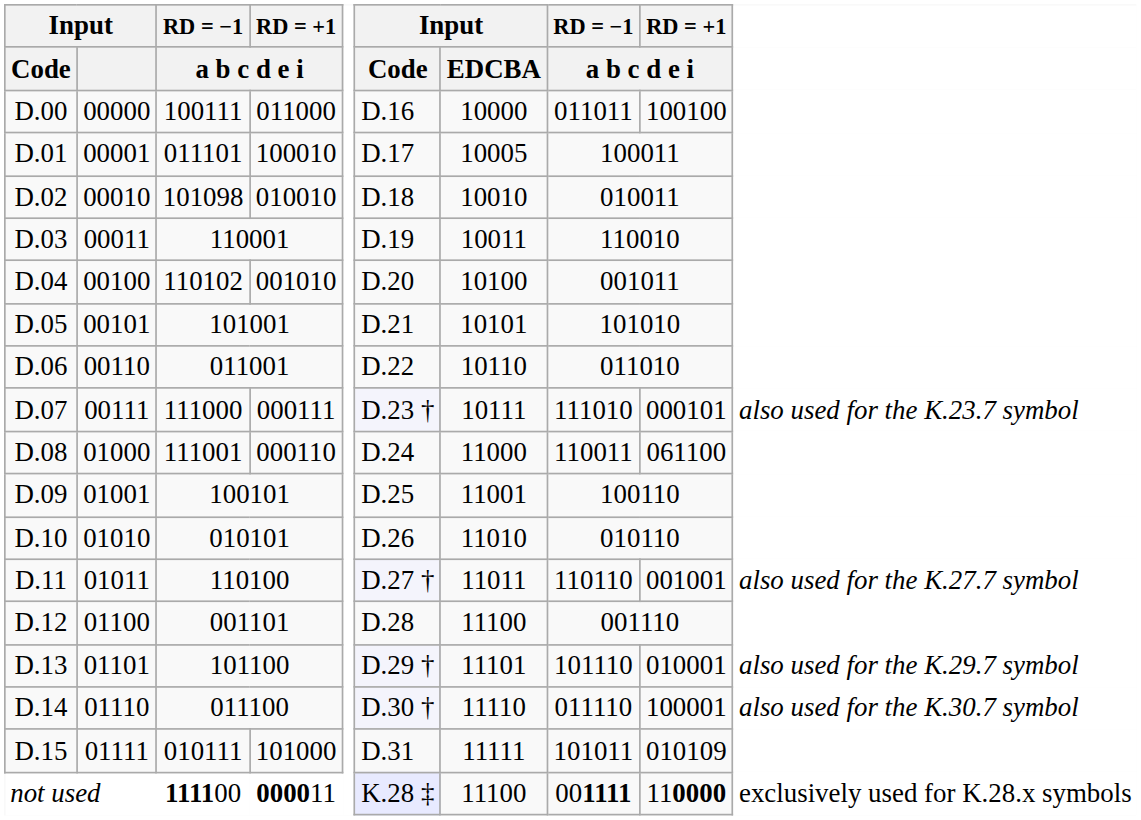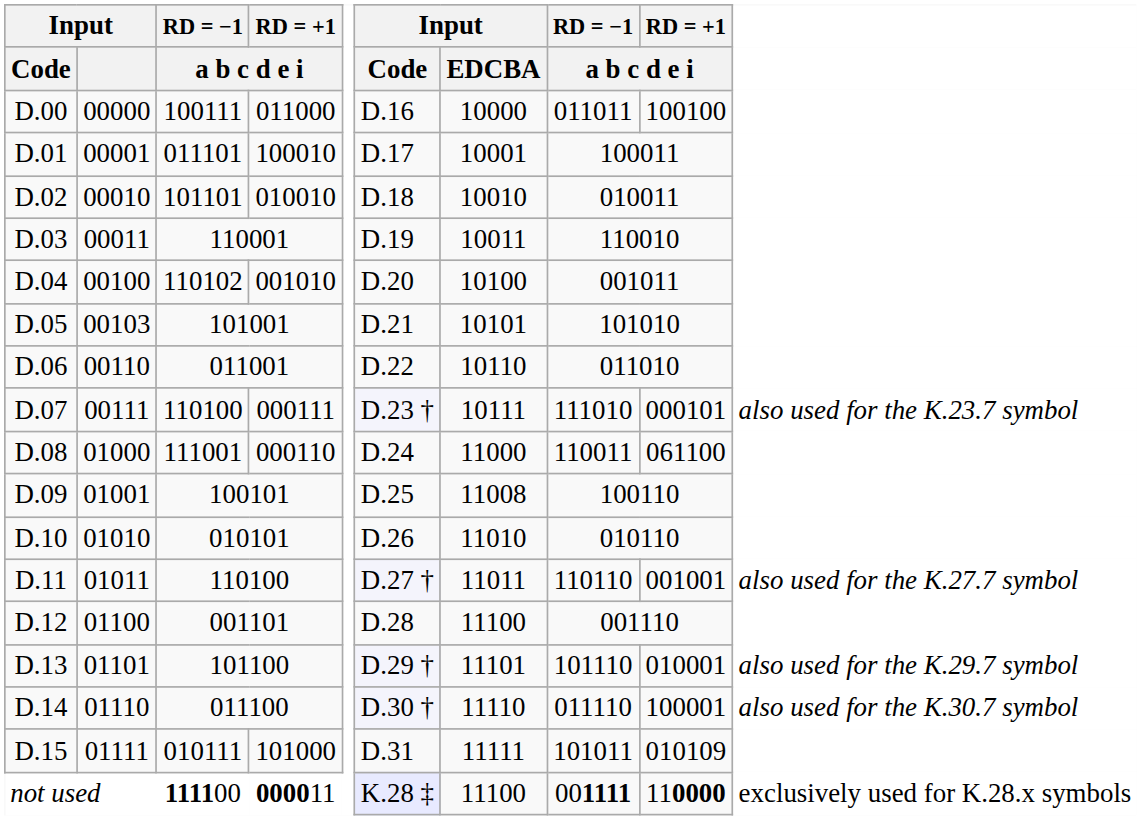D.01 | Input / EDCBA: 10005 -> 10001
D.02 | column 3: 101098 -> 101101
D.05 | Input: 00101 -> 00103
D.07 | column 3: 111000 -> 110100
D.09 | Input / EDCBA: 11001 -> 11008
